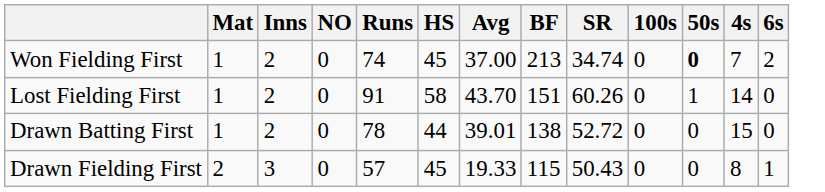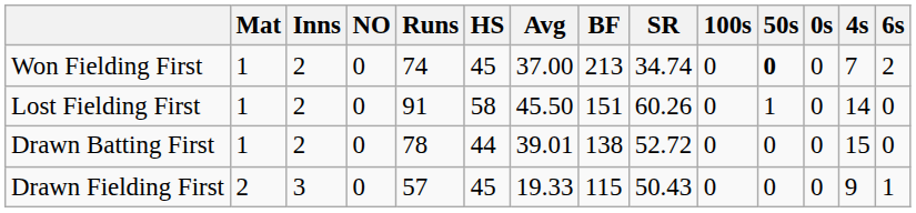+ column: 0s | 0 | 0 | 0 | 0
Lost Fielding First | Avg: 43.70 -> 45.50
Drawn Fielding First | 4s: 8 -> 9
